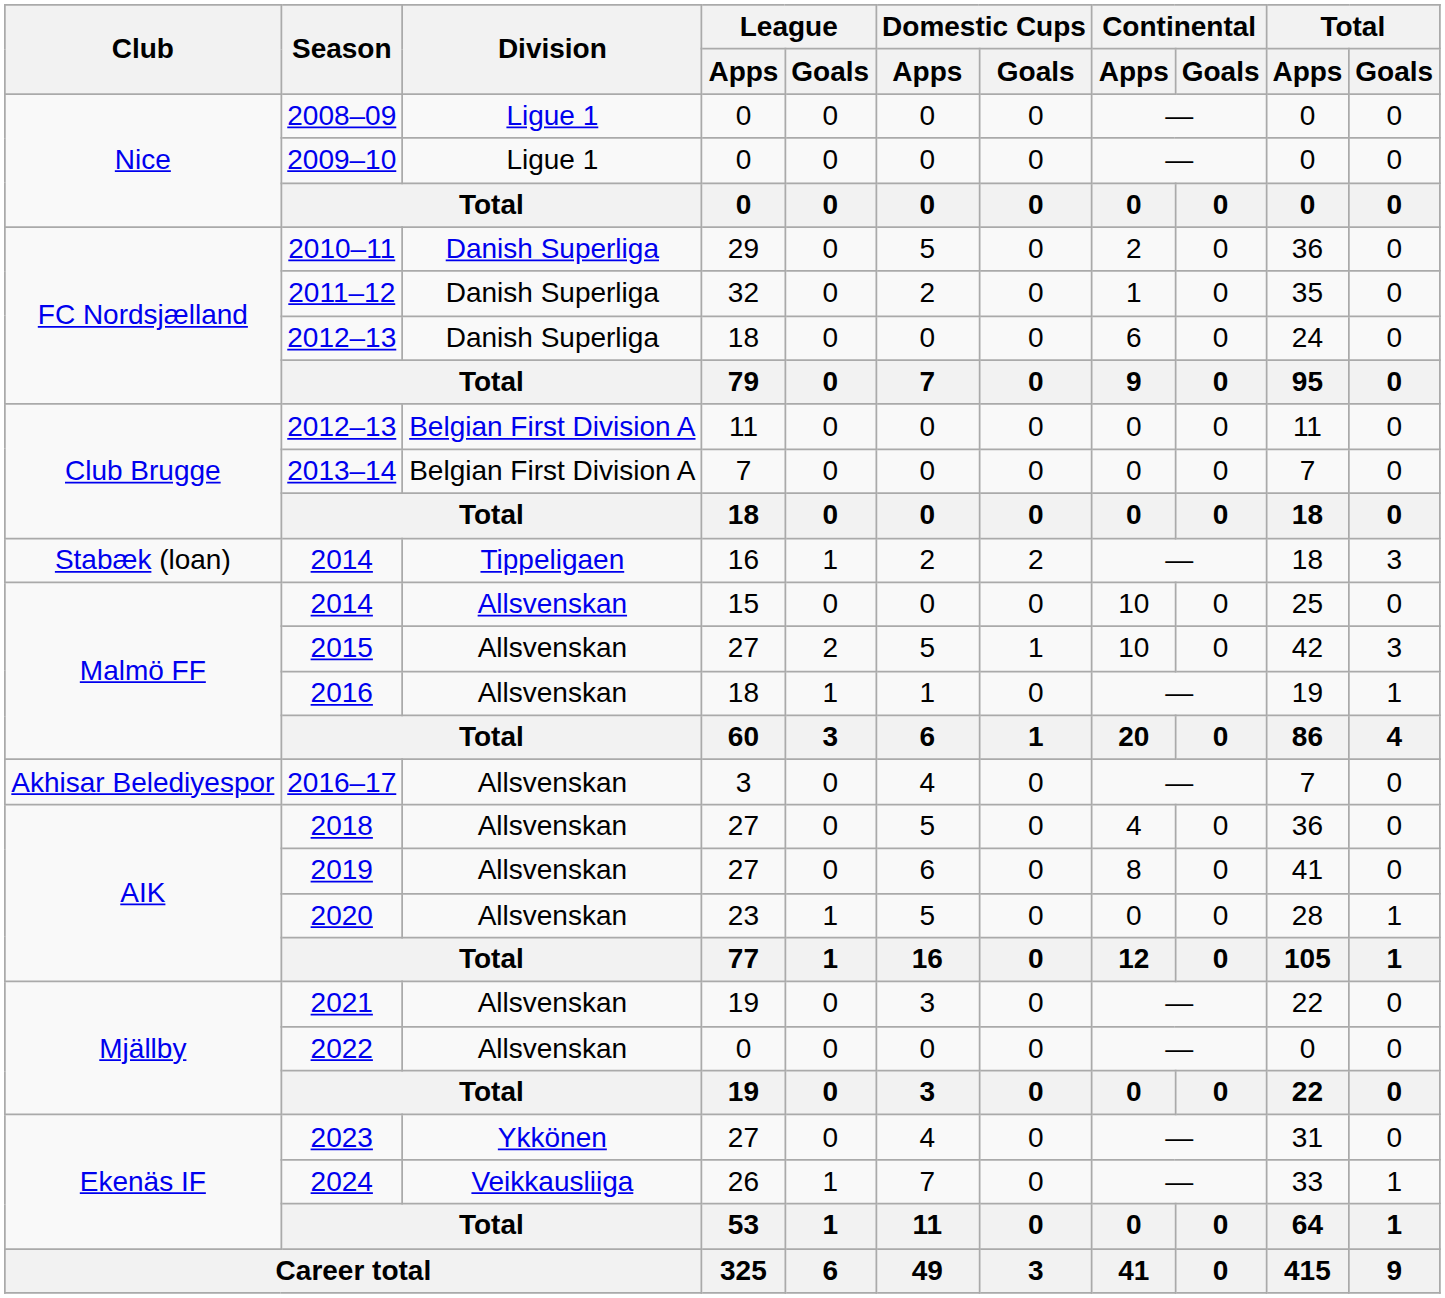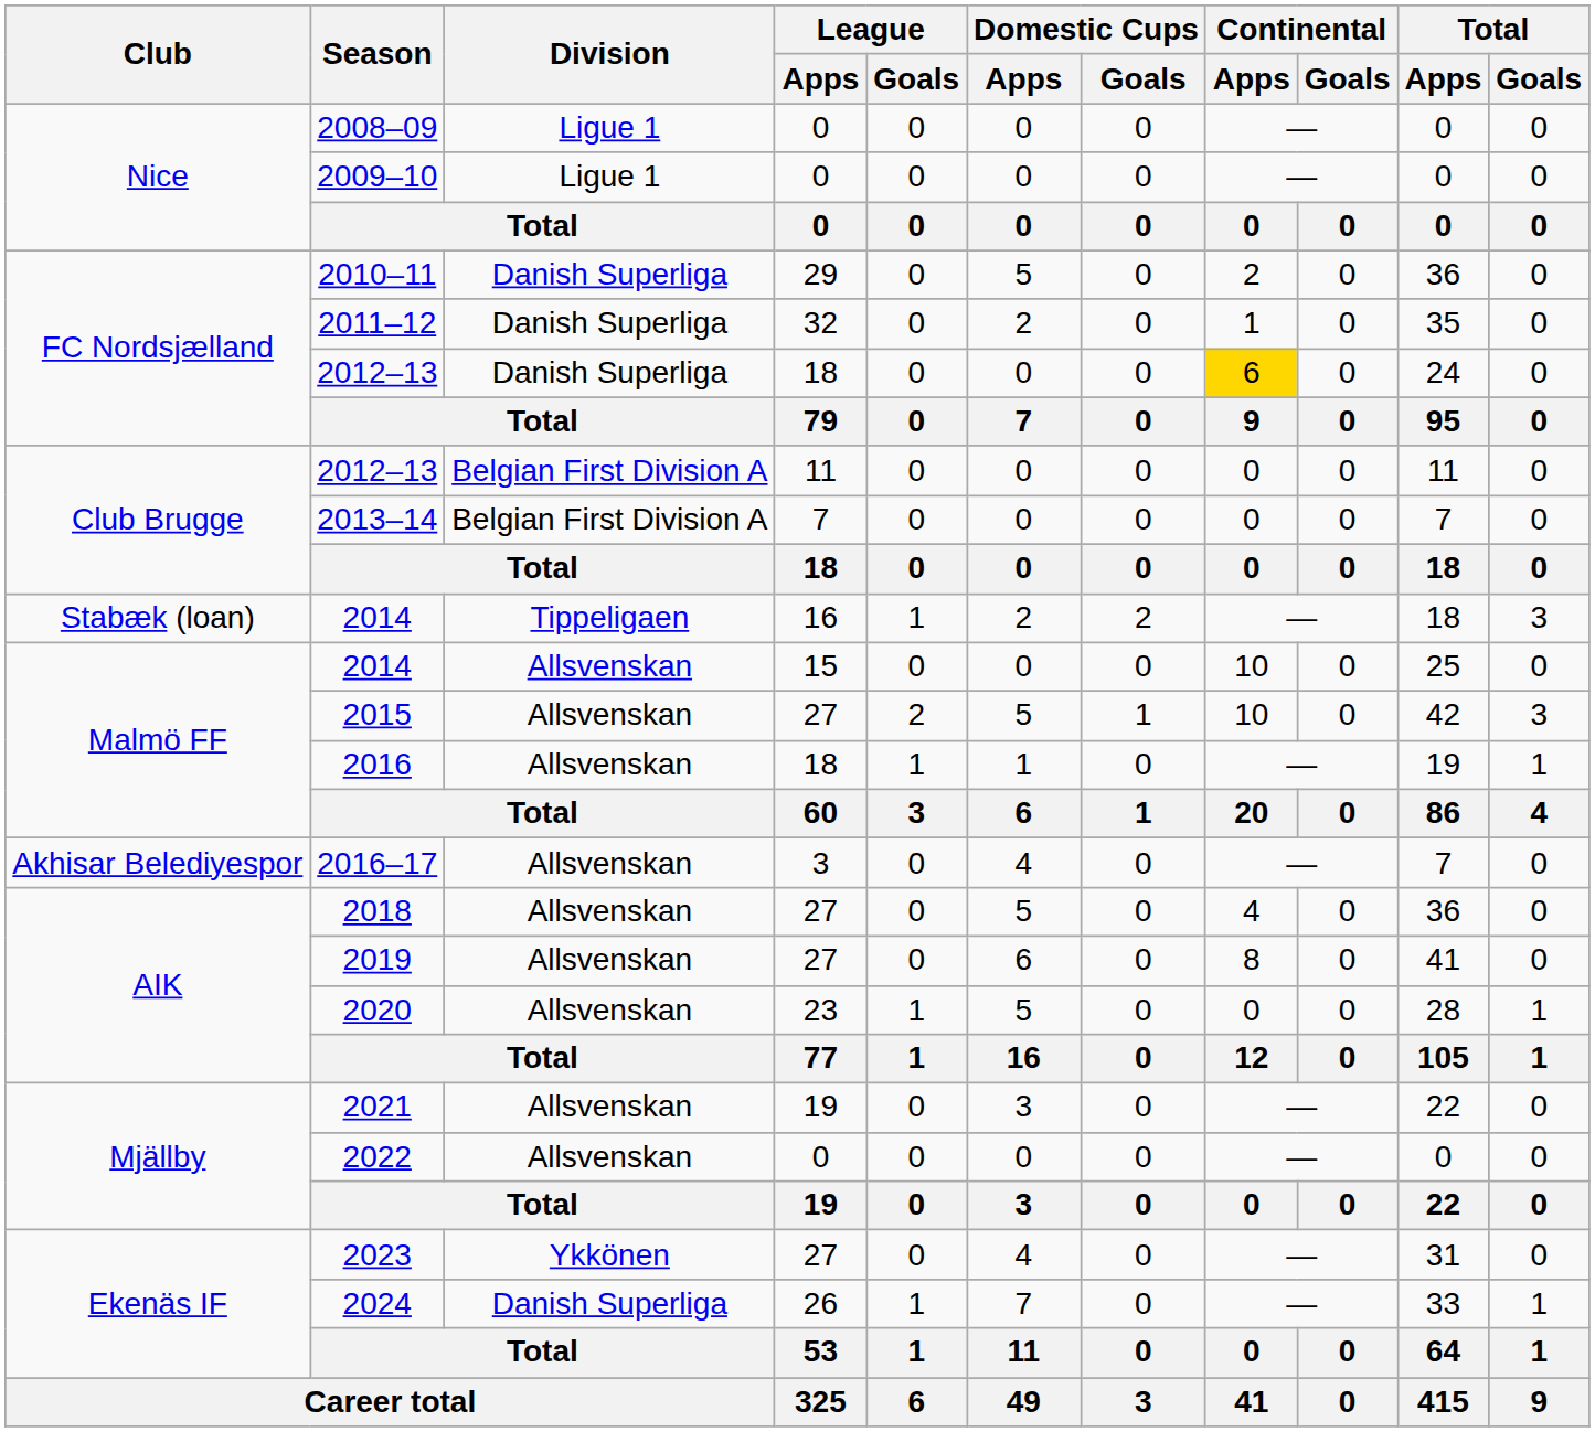2012–13 / 18 | Continental / Apps: no background -> gold background
2024 | Division: Veikkausliiga -> Danish Superliga
